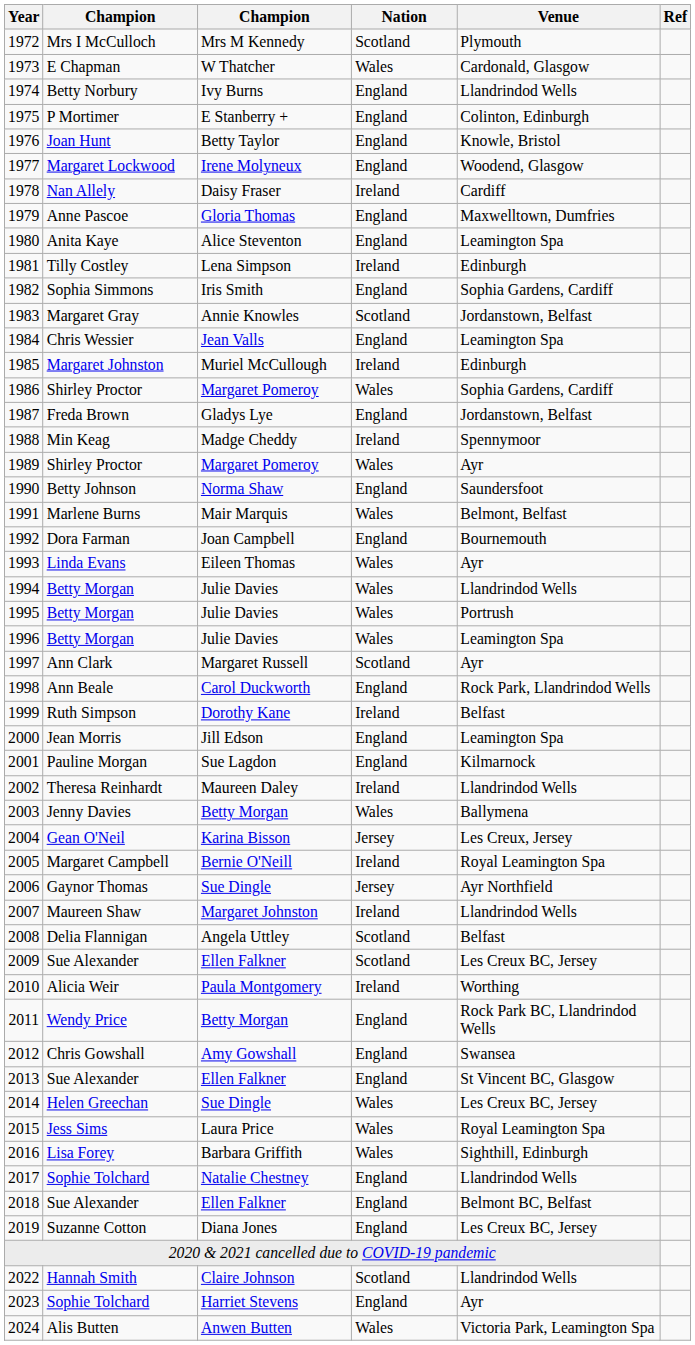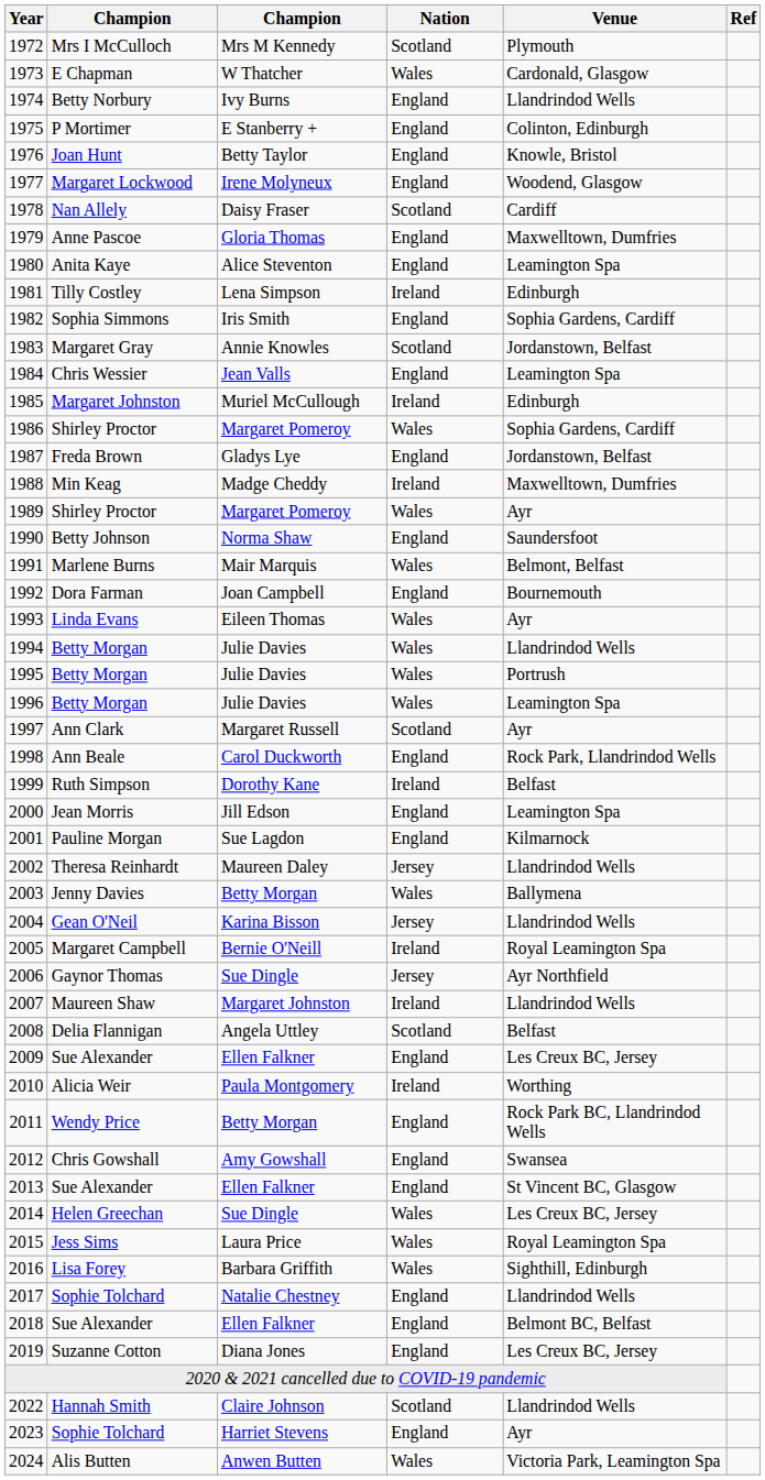1978 | Nation: Ireland -> Scotland
1988 | Venue: Spennymoor -> Maxwelltown, Dumfries
2002 | Nation: Ireland -> Jersey
2004 | Venue: Les Creux, Jersey -> Llandrindod Wells
2009 | Nation: Scotland -> England
